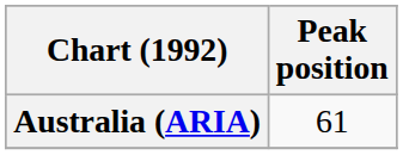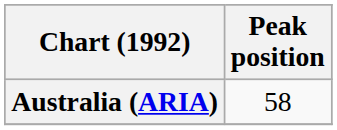Australia (ARIA) | Peak position: 61 -> 58
